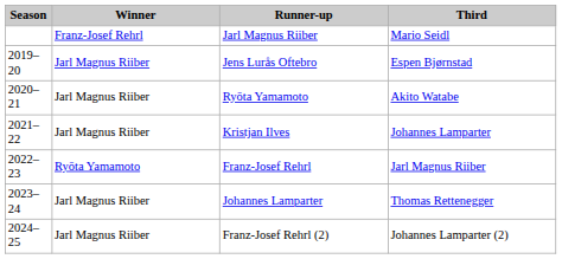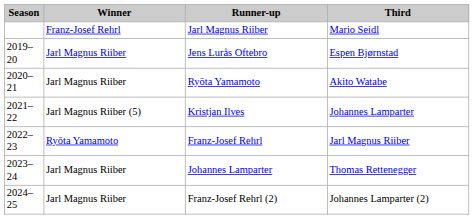Kristjan Ilves | Winner: Jarl Magnus Riiber -> Jarl Magnus Riiber (5)
